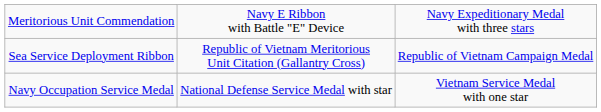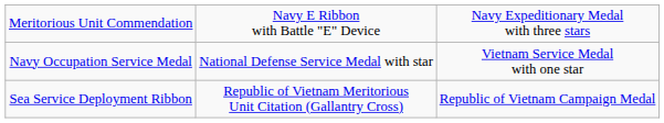rows swapped: Navy Occupation Service Medal <-> Sea Service Deployment Ribbon
